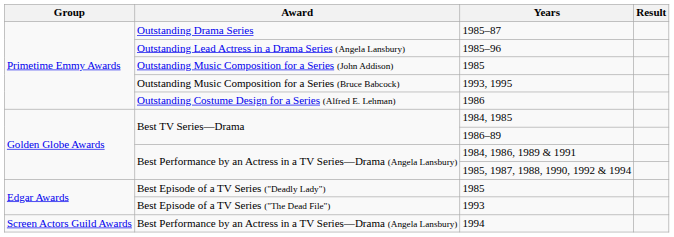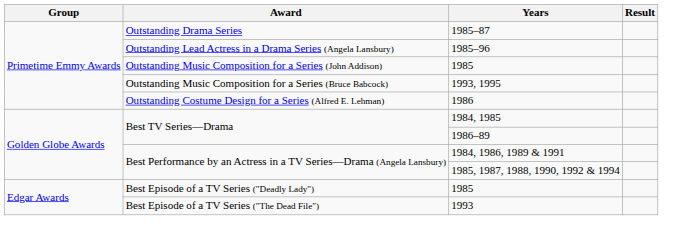- row: Screen Actors Guild Awards | Best Performance by an Actress in a TV Series—Drama (Angela Lansbury) | 1994
